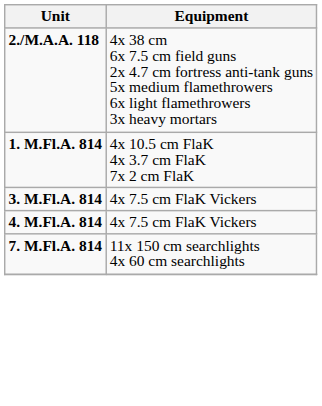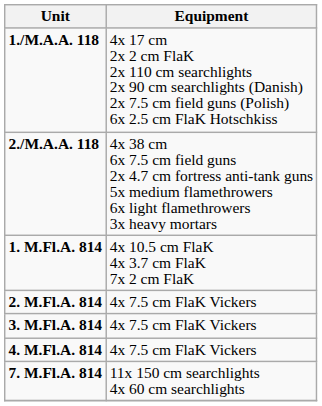+ row: 1./M.A.A. 118 | 4x 17 cm 2x 2 cm FlaK 2x 110 cm searchlights 2x 90 cm searchlights (Danish) 2x 7.5 cm field guns (Polish) 6x 2.5 cm FlaK Hotschkiss
+ row: 2. M.Fl.A. 814 | 4x 7.5 cm FlaK Vickers
